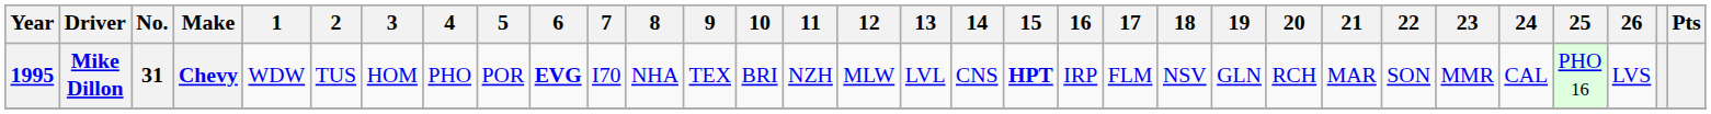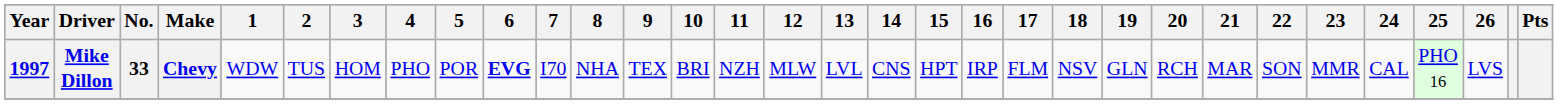Mike Dillon | Year: 1995 -> 1997
Mike Dillon | No.: 31 -> 33
Mike Dillon | 15: bold -> normal
